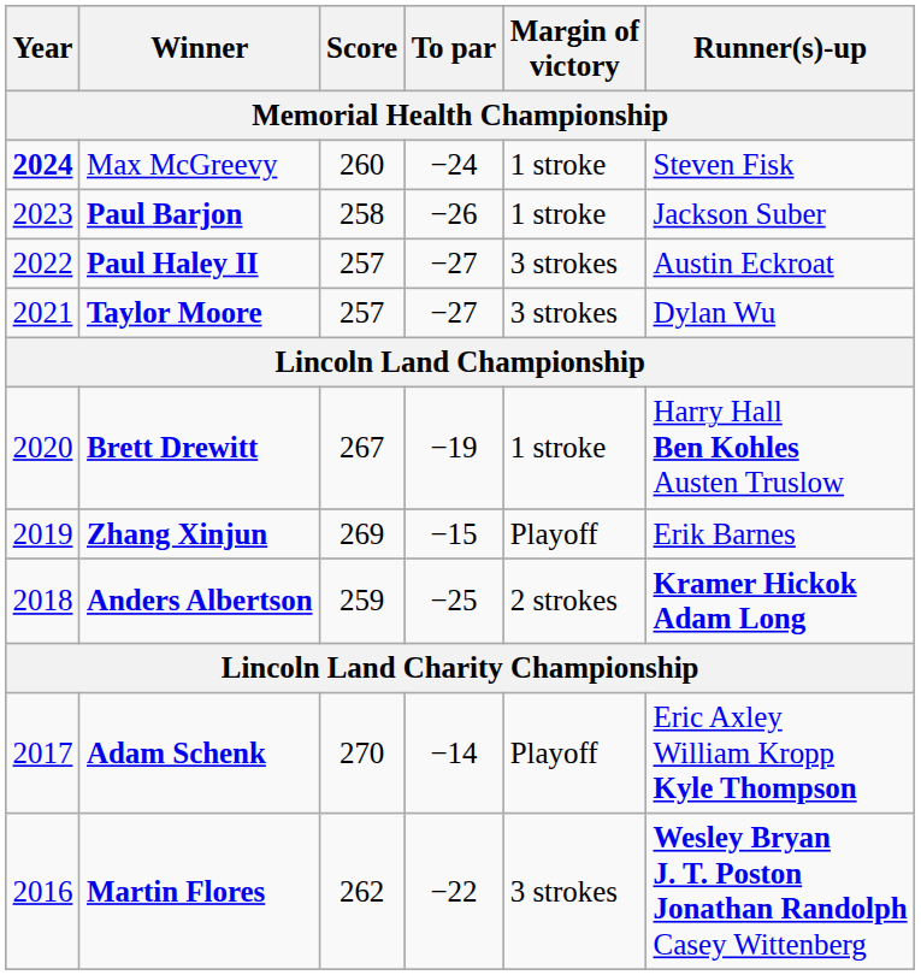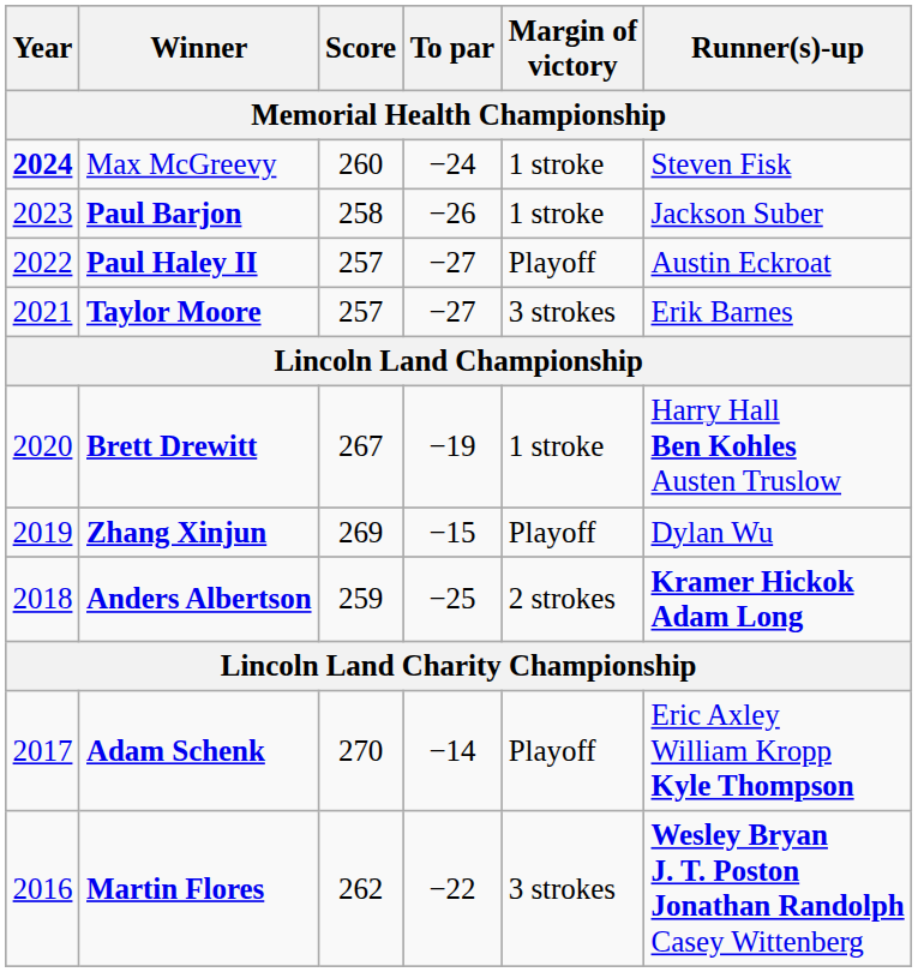Paul Haley II | Margin of victory: 3 strokes -> Playoff
Taylor Moore | Runner(s)-up: Dylan Wu -> Erik Barnes
Zhang Xinjun | Runner(s)-up: Erik Barnes -> Dylan Wu
